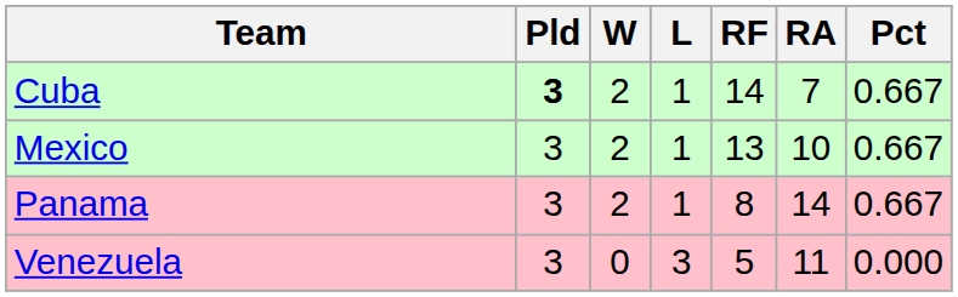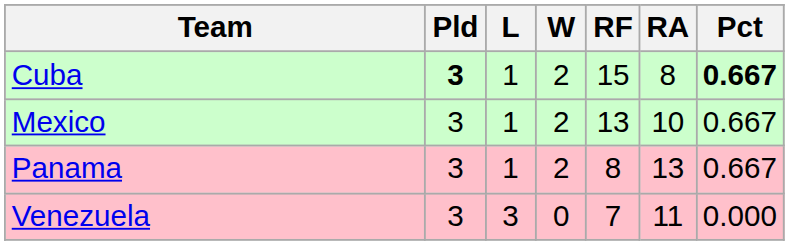columns swapped: W <-> L
Cuba | RF: 14 -> 15
Cuba | RA: 7 -> 8
Cuba | Pct: normal -> bold
Panama | RA: 14 -> 13
Venezuela | RF: 5 -> 7
